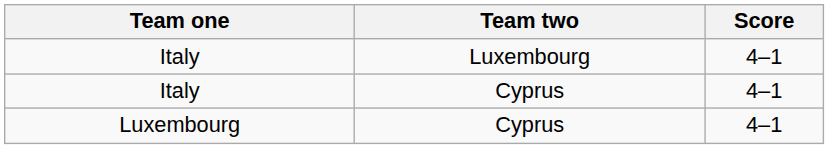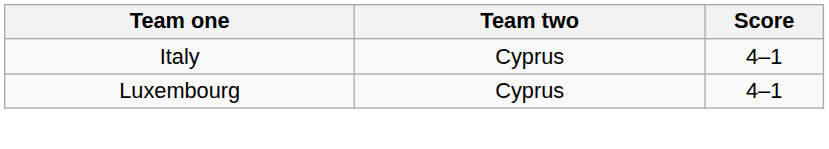- row: Italy | Luxembourg | 4–1
